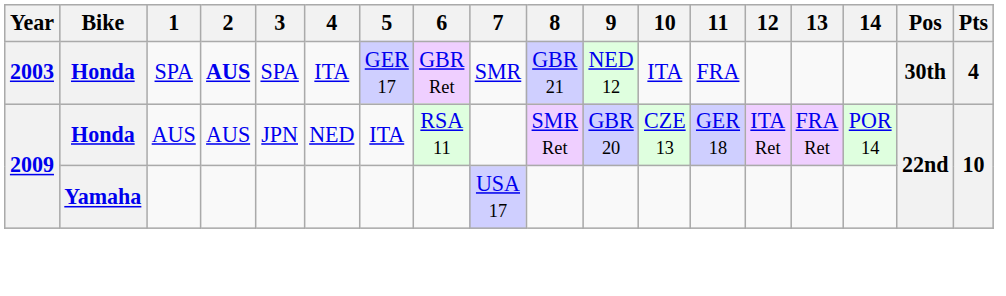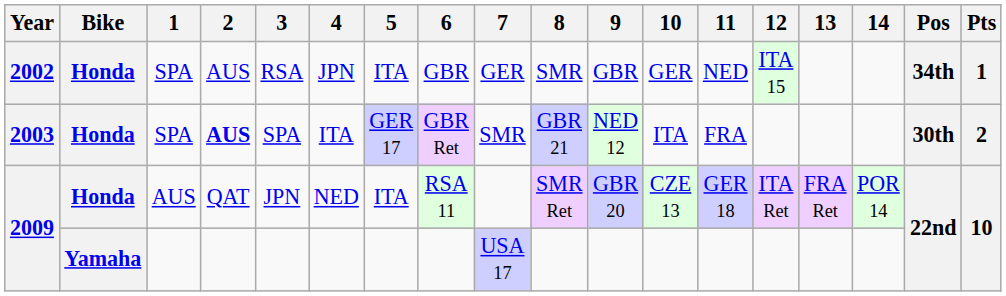+ row: 2002 | Honda | SPA | AUS | RSA | JPN | ITA | GBR | GER | SMR | GBR | GER | NED | ITA 15 | 34th | 1
2003 | Pts: 4 -> 2
2009 / AUS | 2: AUS -> QAT
